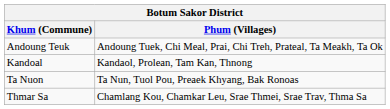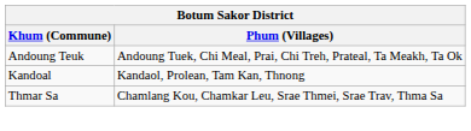- row: Ta Nuon | Ta Nun, Tuol Pou, Preaek Khyang, Bak Ronoas
